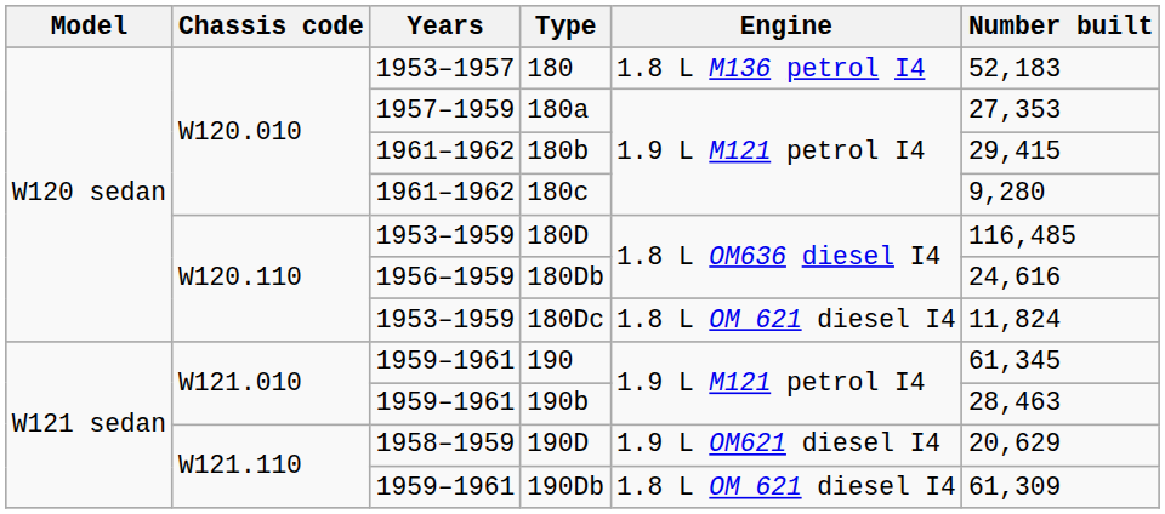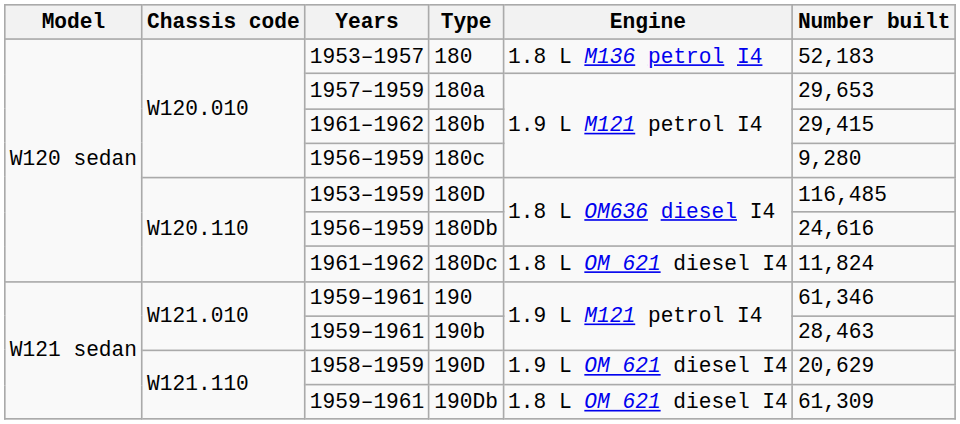180a | Number built: 27,353 -> 29,653
180c | Years: 1961–1962 -> 1956–1959
180Dc | Years: 1953–1959 -> 1961–1962
190 | Number built: 61,345 -> 61,346
190D | Engine: 1.9 L OM621 diesel I4 -> 1.9 L OM 621 diesel I4
